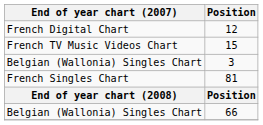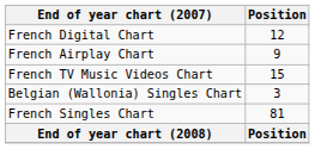+ row: French Airplay Chart | 9
- row: Belgian (Wallonia) Singles Chart | 66
